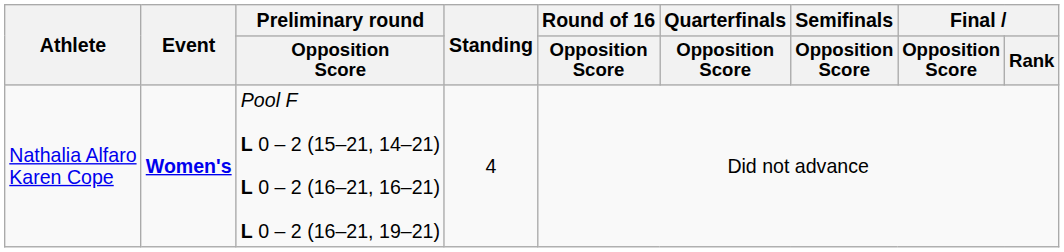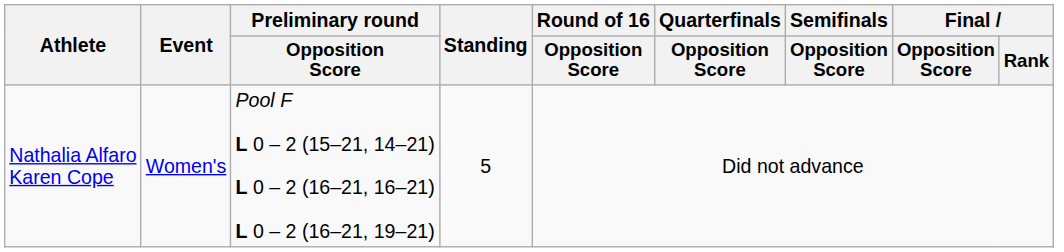Nathalia Alfaro Karen Cope | Event: bold -> normal
Nathalia Alfaro Karen Cope | Standing: 4 -> 5
